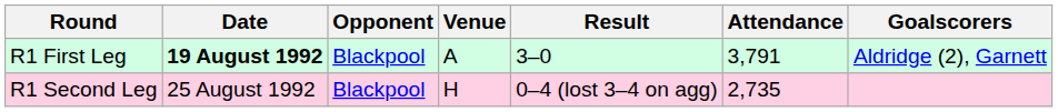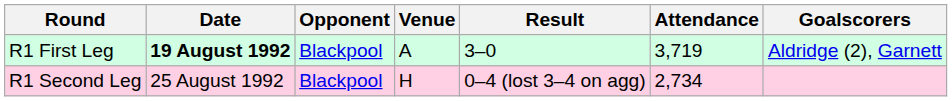R1 First Leg | Attendance: 3,791 -> 3,719
R1 Second Leg | Attendance: 2,735 -> 2,734
